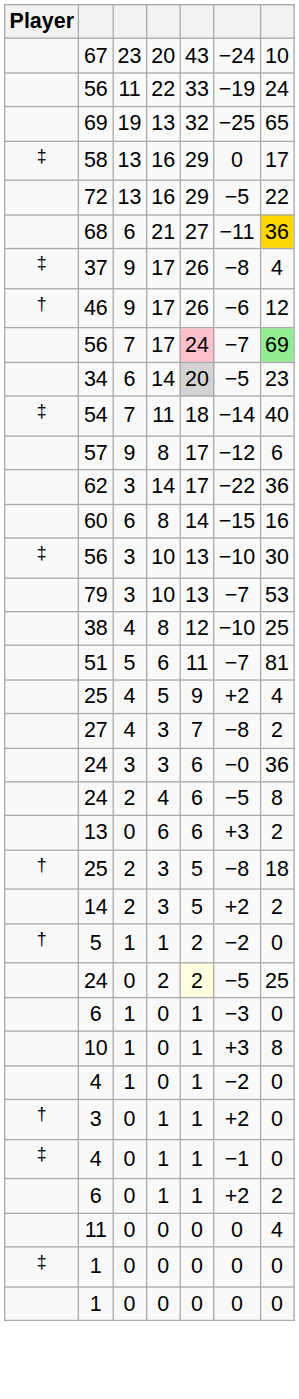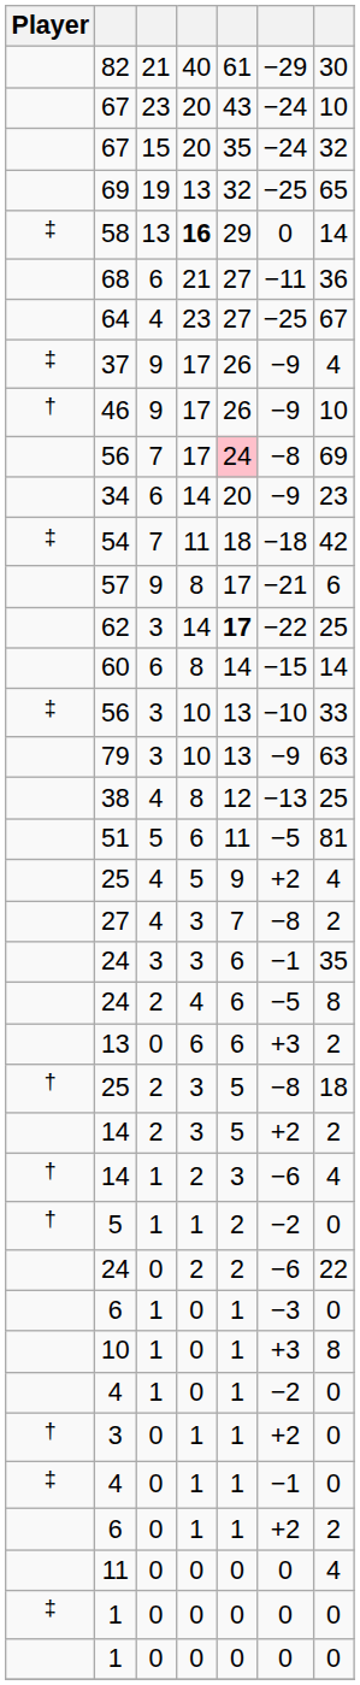+ row: 82 | 21 | 40 | 61 | −29 | 30
+ row: 67 | 15 | 20 | 35 | −24 | 32
- row: 56 | 11 | 22 | 33 | −19 | 24
58 | column 4: normal -> bold
58 | column 7: 17 -> 14
- row: 72 | 13 | 16 | 29 | −5 | 22
68 | column 7: gold background -> no background
+ row: 64 | 4 | 23 | 27 | −25 | 67
37 | column 6: −8 -> −9
46 | column 6: −6 -> −9
46 | column 7: 12 -> 10
56 / 7 | column 6: −7 -> −8
56 / 7 | column 7: lightgreen background -> no background
34 | column 5: lightgrey background -> no background
34 | column 6: −5 -> −9
54 | column 6: −14 -> −18
54 | column 7: 40 -> 42
57 | column 6: −12 -> −21
62 | column 5: normal -> bold
62 | column 7: 36 -> 25
60 | column 7: 16 -> 14
56 / 3 | column 7: 30 -> 33
79 | column 6: −7 -> −9
79 | column 7: 53 -> 63
38 | column 6: −10 -> −13
51 | column 6: −7 -> −5
24 / 3 | column 6: −0 -> −1
24 / 3 | column 7: 36 -> 35
+ row: † | 14 | 1 | 2 | 3 | −6 | 4
24 / 0 | column 5: lightyellow background -> no background
24 / 0 | column 6: −5 -> −6
24 / 0 | column 7: 25 -> 22
